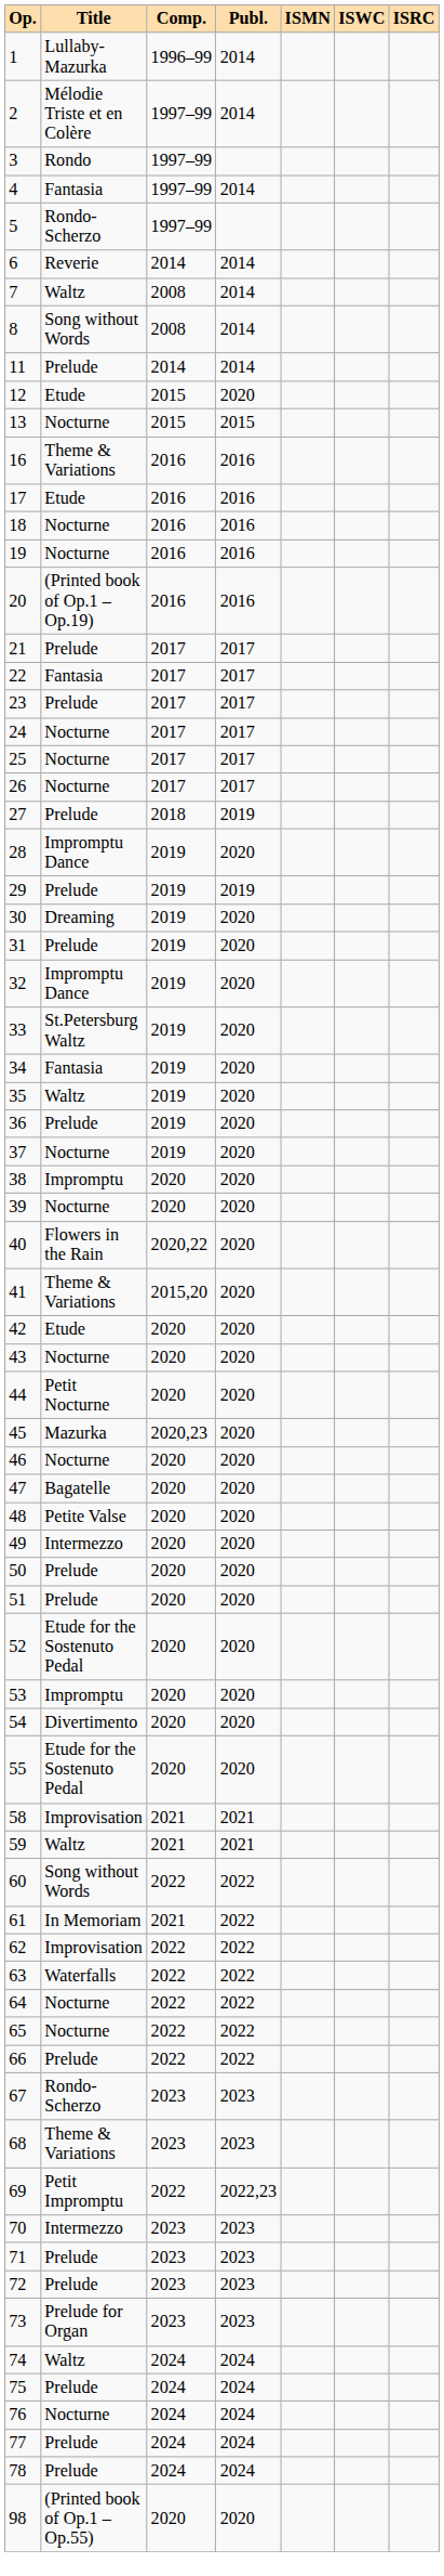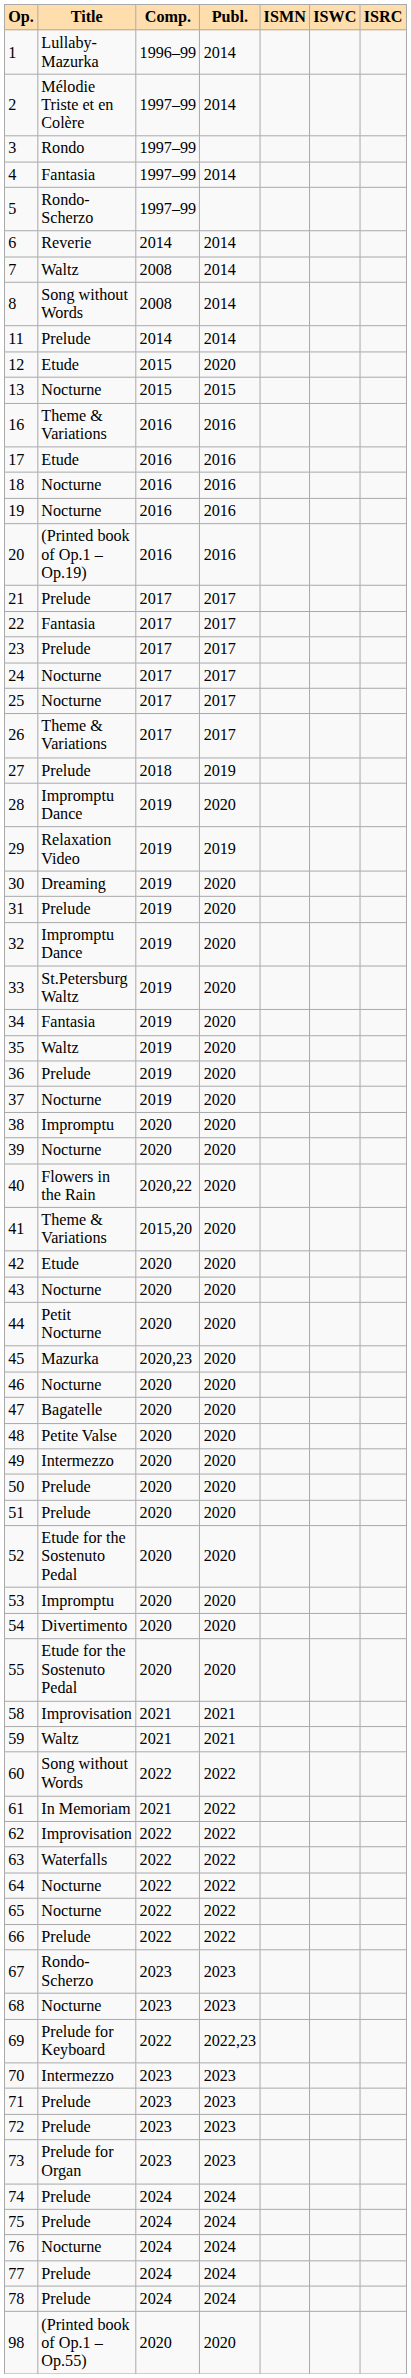26 | Title: Nocturne -> Theme & Variations
29 | Title: Prelude -> Relaxation Video
68 | Title: Theme & Variations -> Nocturne
69 | Title: Petit Impromptu -> Prelude for Keyboard
74 | Title: Waltz -> Prelude
